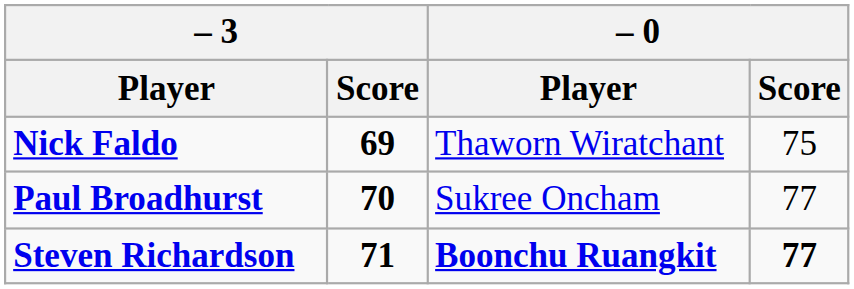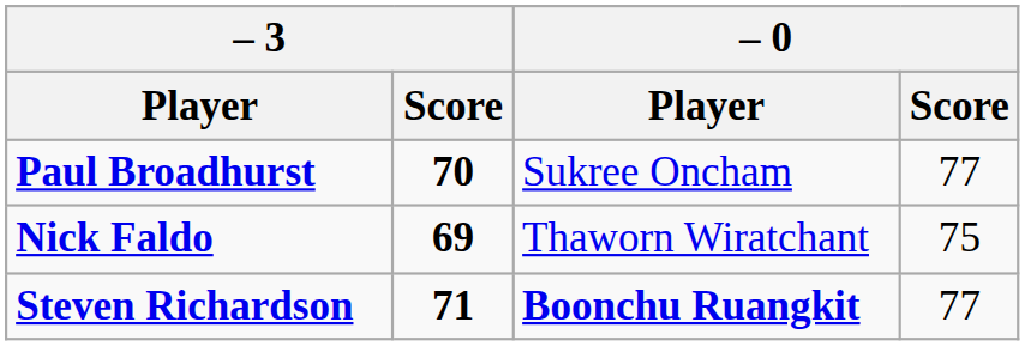rows swapped: Paul Broadhurst <-> Nick Faldo
Steven Richardson | – 0 / Score: bold -> normal
